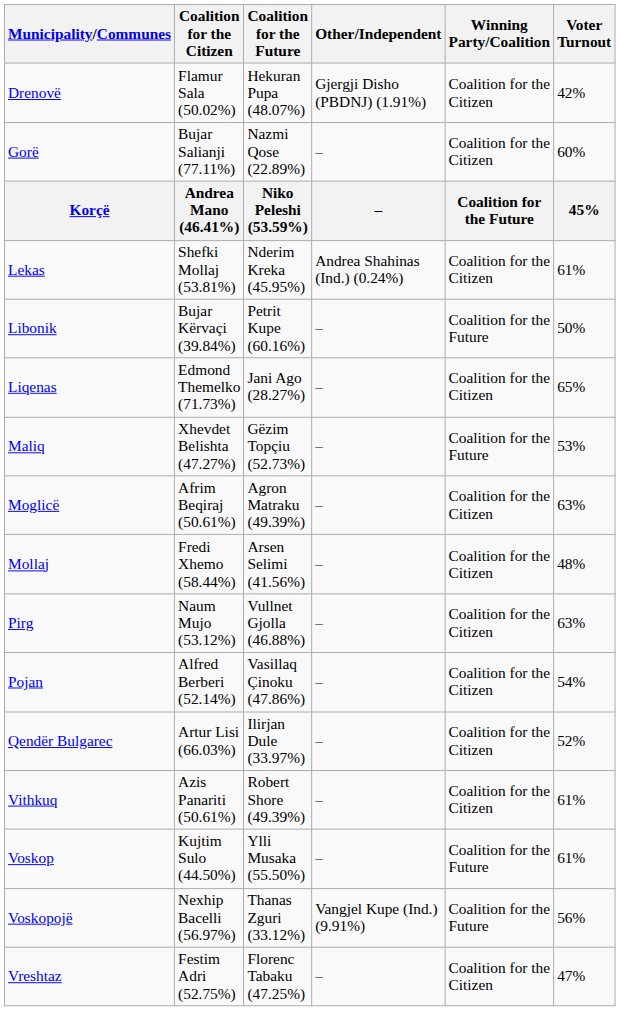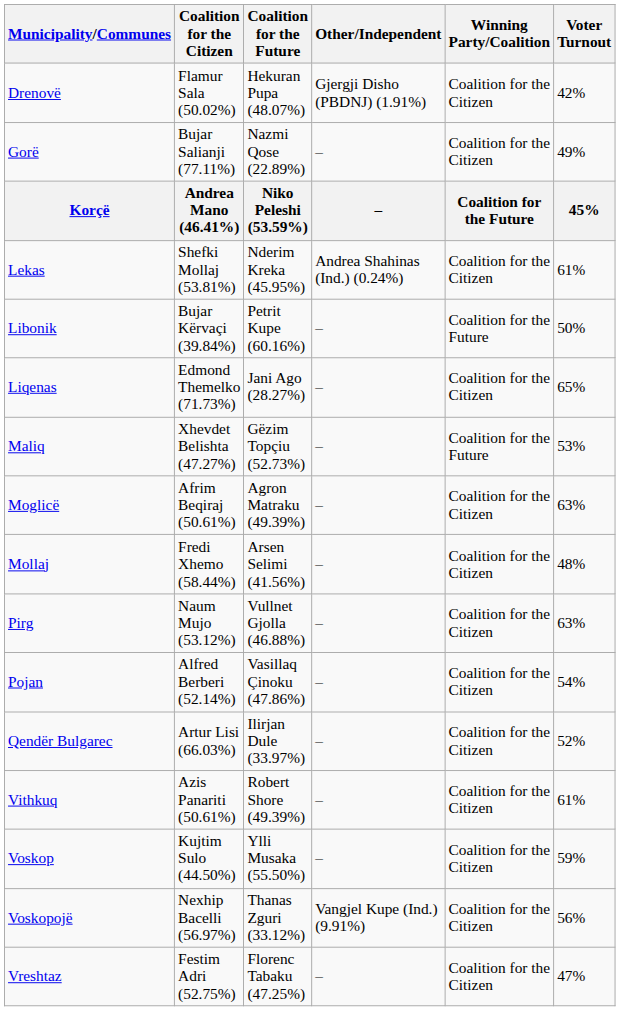Gorë | Voter Turnout: 60% -> 49%
Voskop | Winning Party/Coalition: Coalition for the Future -> Coalition for the Citizen
Voskop | Voter Turnout: 61% -> 59%
Voskopojë | Winning Party/Coalition: Coalition for the Future -> Coalition for the Citizen
